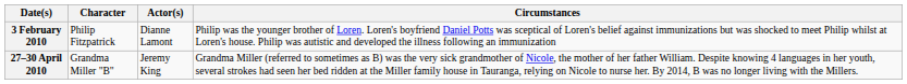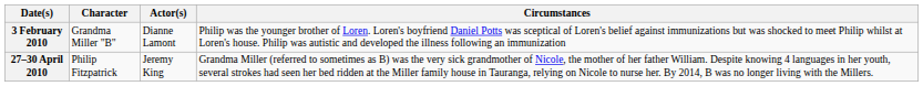3 February 2010 | Character: Philip Fitzpatrick -> Grandma Miller "B"
27–30 April 2010 | Character: Grandma Miller "B" -> Philip Fitzpatrick
